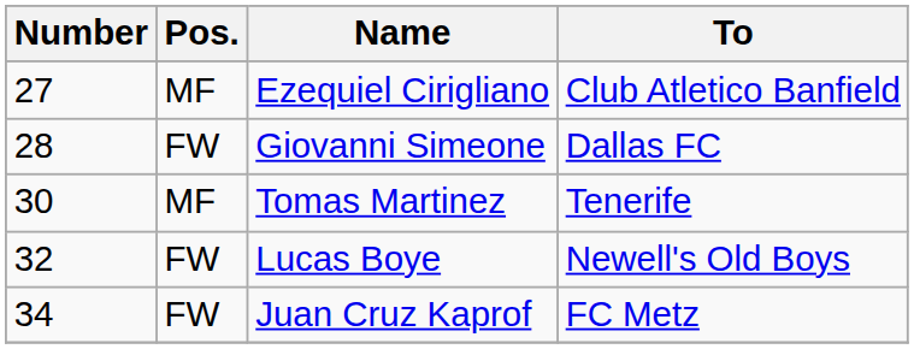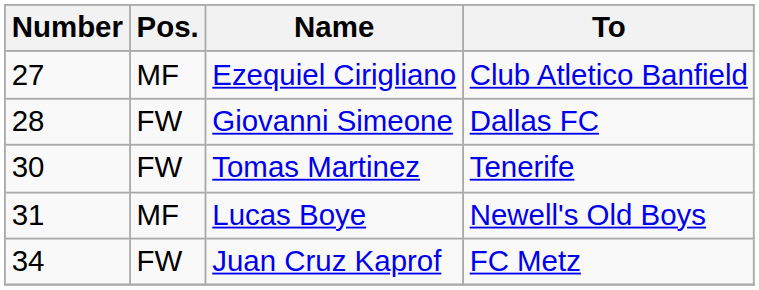Tomas Martinez | Pos.: MF -> FW
Lucas Boye | Number: 32 -> 31
Lucas Boye | Pos.: FW -> MF
